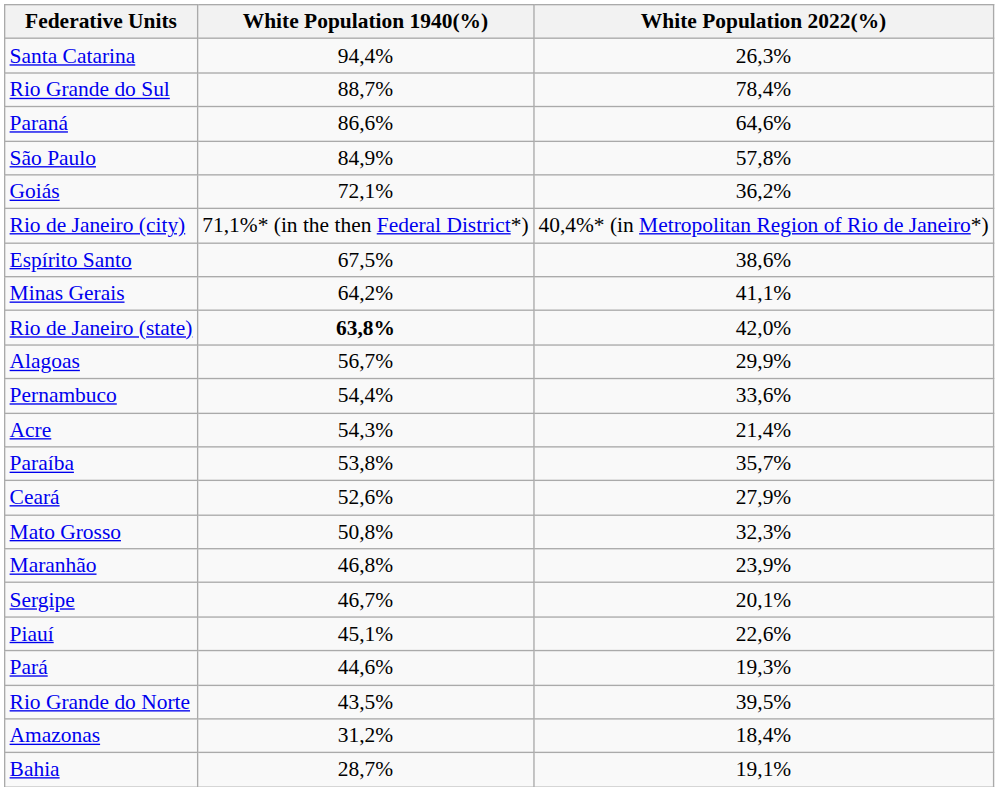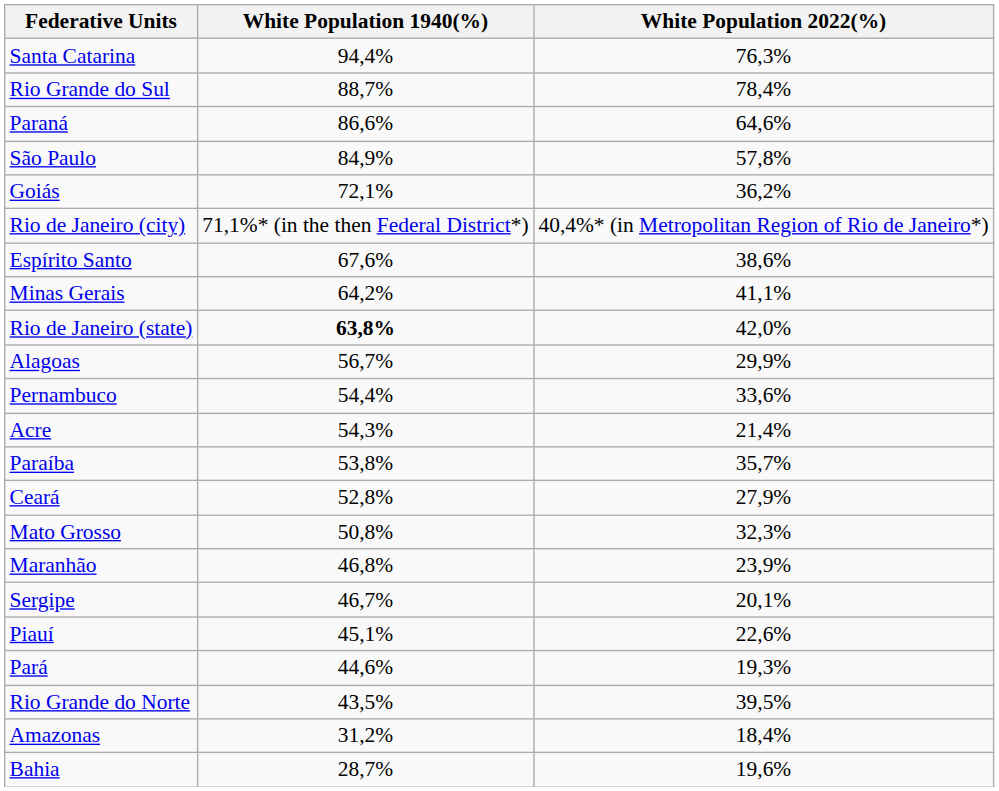Santa Catarina | White Population 2022(%): 26,3% -> 76,3%
Espírito Santo | White Population 1940(%): 67,5% -> 67,6%
Ceará | White Population 1940(%): 52,6% -> 52,8%
Bahia | White Population 2022(%): 19,1% -> 19,6%
